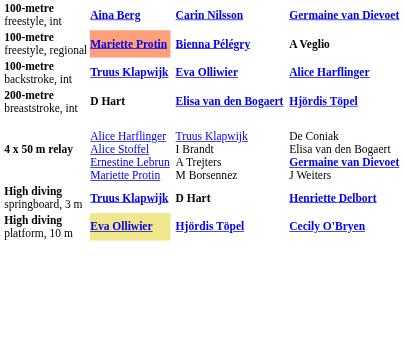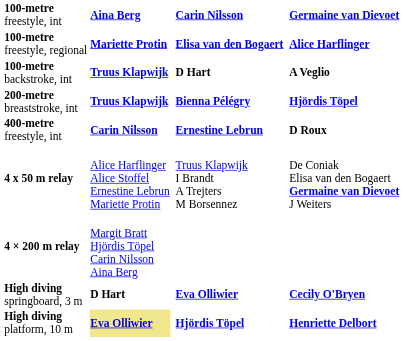100-metre freestyle, regional | column 2: lightsalmon background -> no background
100-metre freestyle, regional | column 4: Bienna Pélégry -> Elisa van den Bogaert
100-metre freestyle, regional | column 6: A Veglio -> Alice Harflinger
100-metre backstroke, int | column 4: Eva Olliwier -> D Hart
100-metre backstroke, int | column 6: Alice Harflinger -> A Veglio
200-metre breaststroke, int | column 2: D Hart -> Truus Klapwijk
200-metre breaststroke, int | column 4: Elisa van den Bogaert -> Bienna Pélégry
+ row: 400-metre freestyle, int | Carin Nilsson | Ernestine Lebrun | D Roux
+ row: 4 × 200 m relay | Margit Bratt Hjördis Töpel Carin Nilsson Aina Berg
High diving springboard, 3 m | column 2: Truus Klapwijk -> D Hart
High diving springboard, 3 m | column 4: D Hart -> Eva Olliwier
High diving springboard, 3 m | column 6: Henriette Delbort -> Cecily O'Bryen
High diving platform, 10 m | column 6: Cecily O'Bryen -> Henriette Delbort
